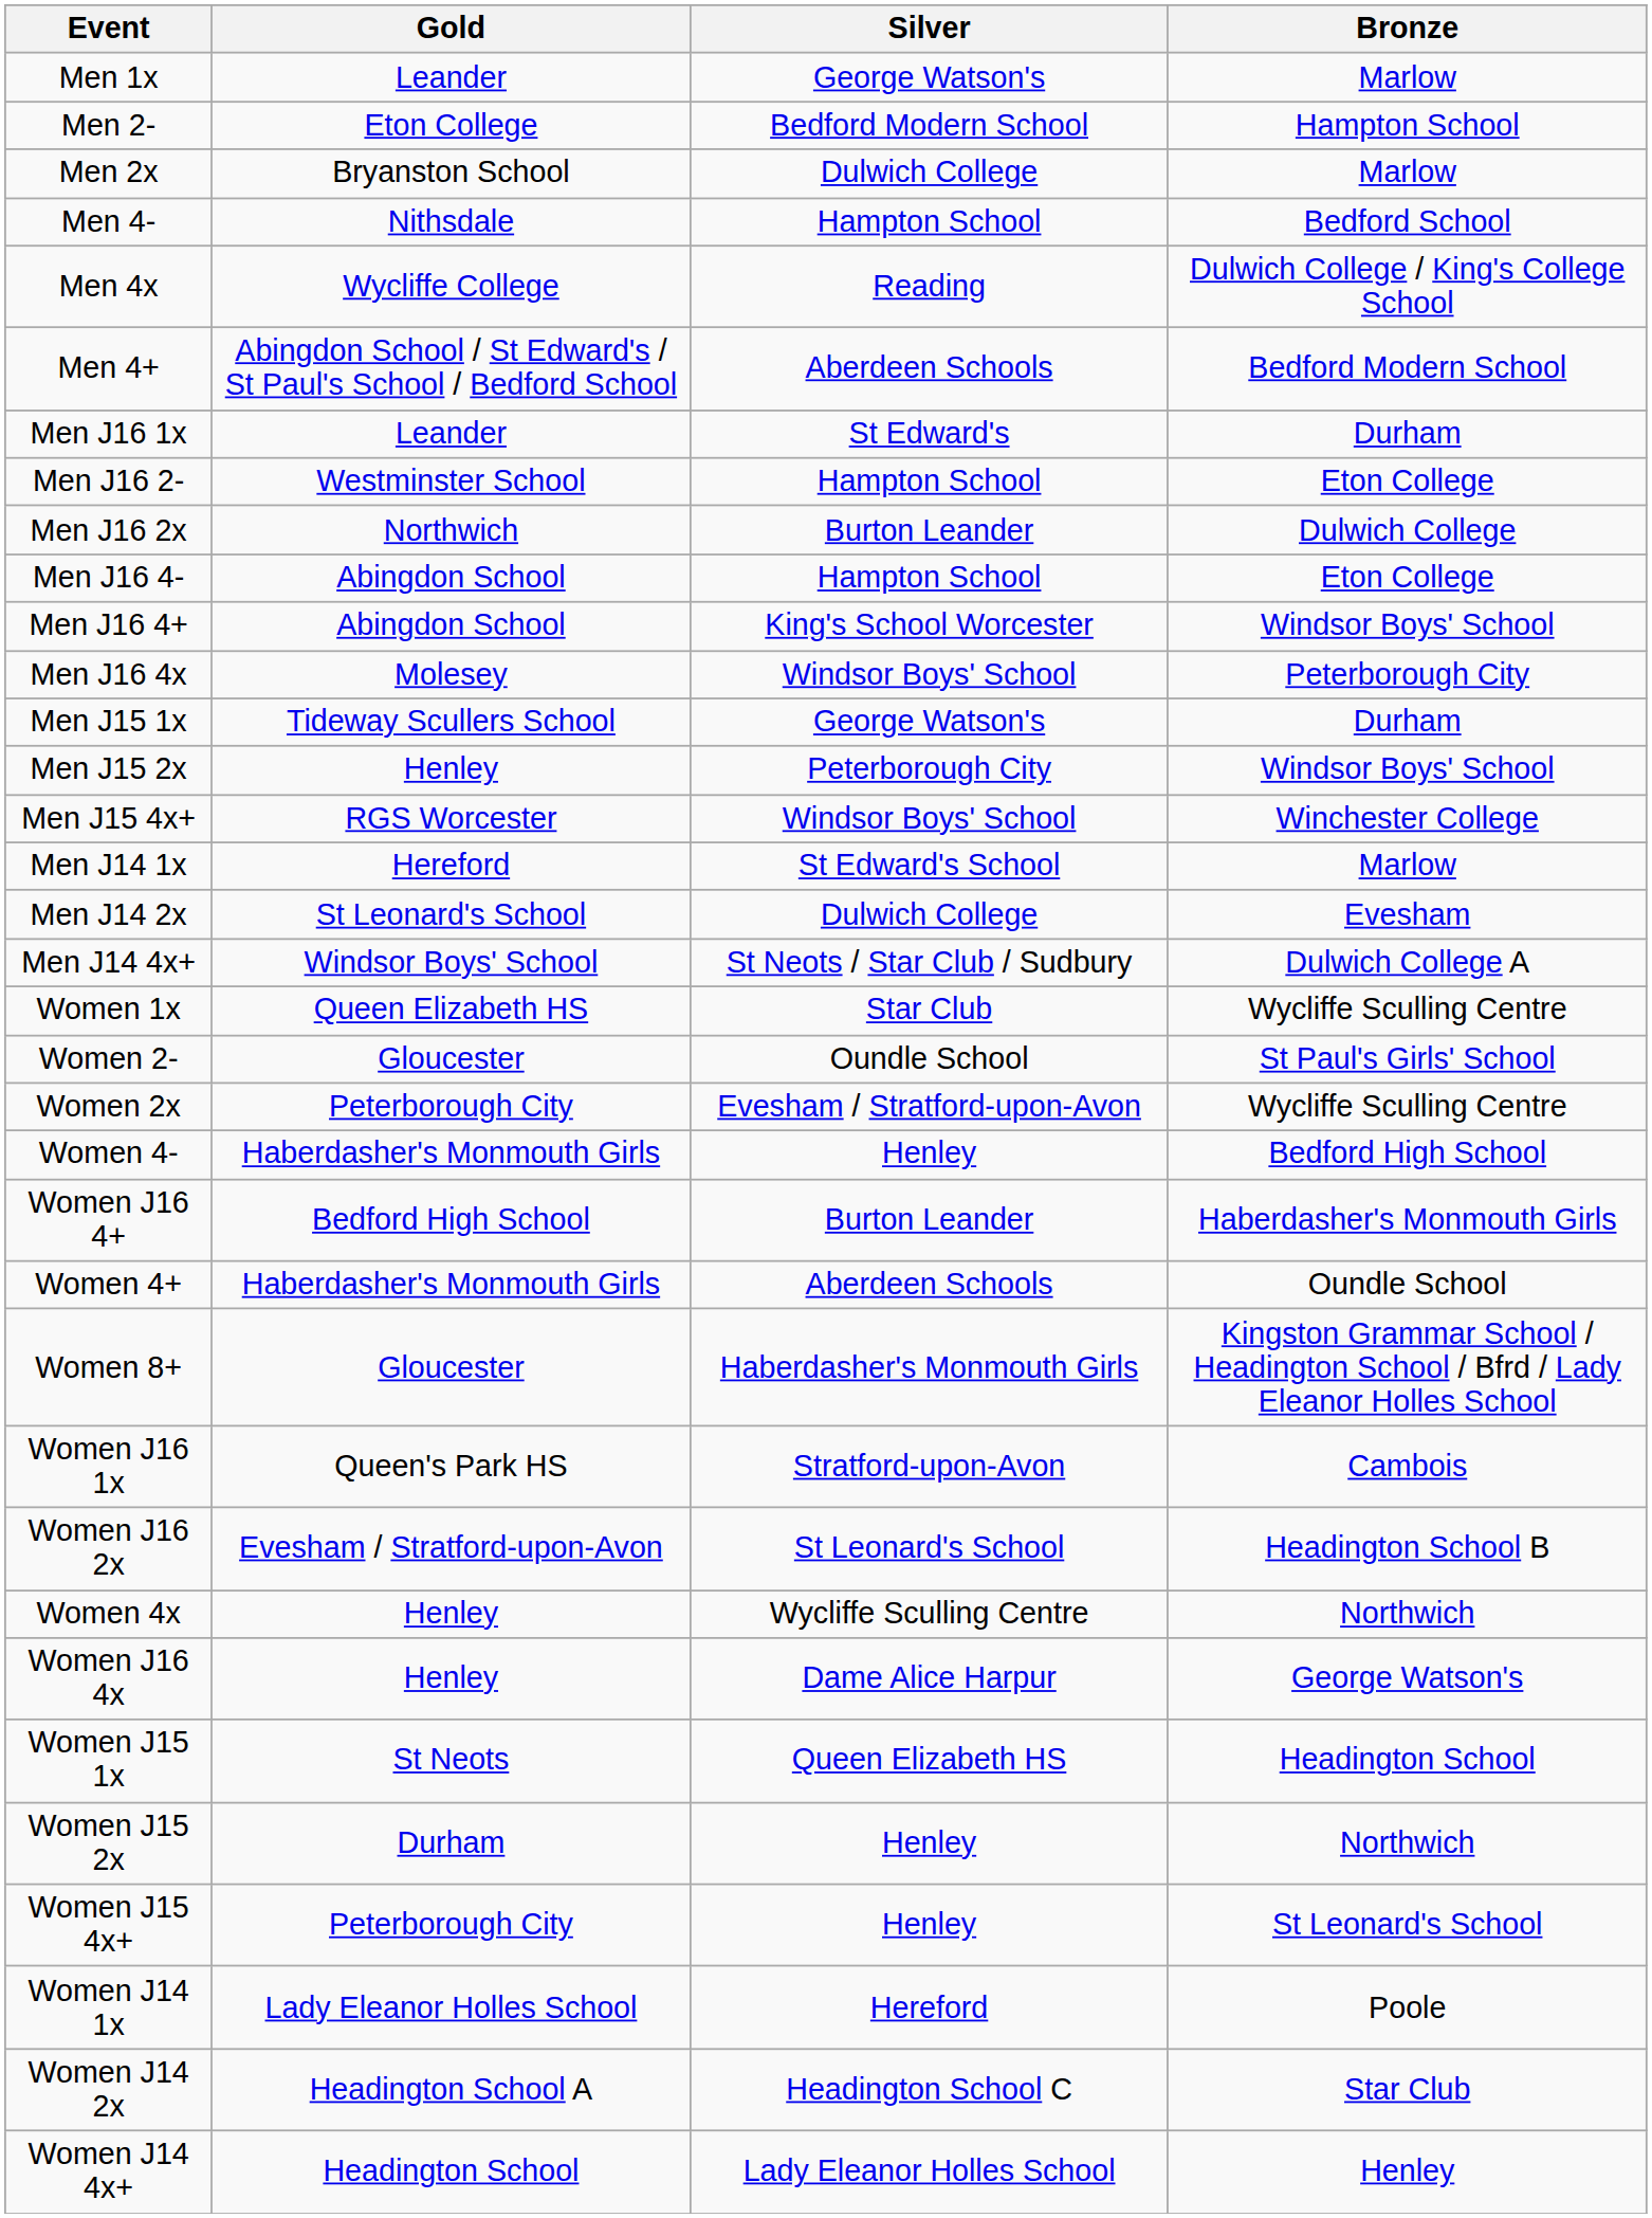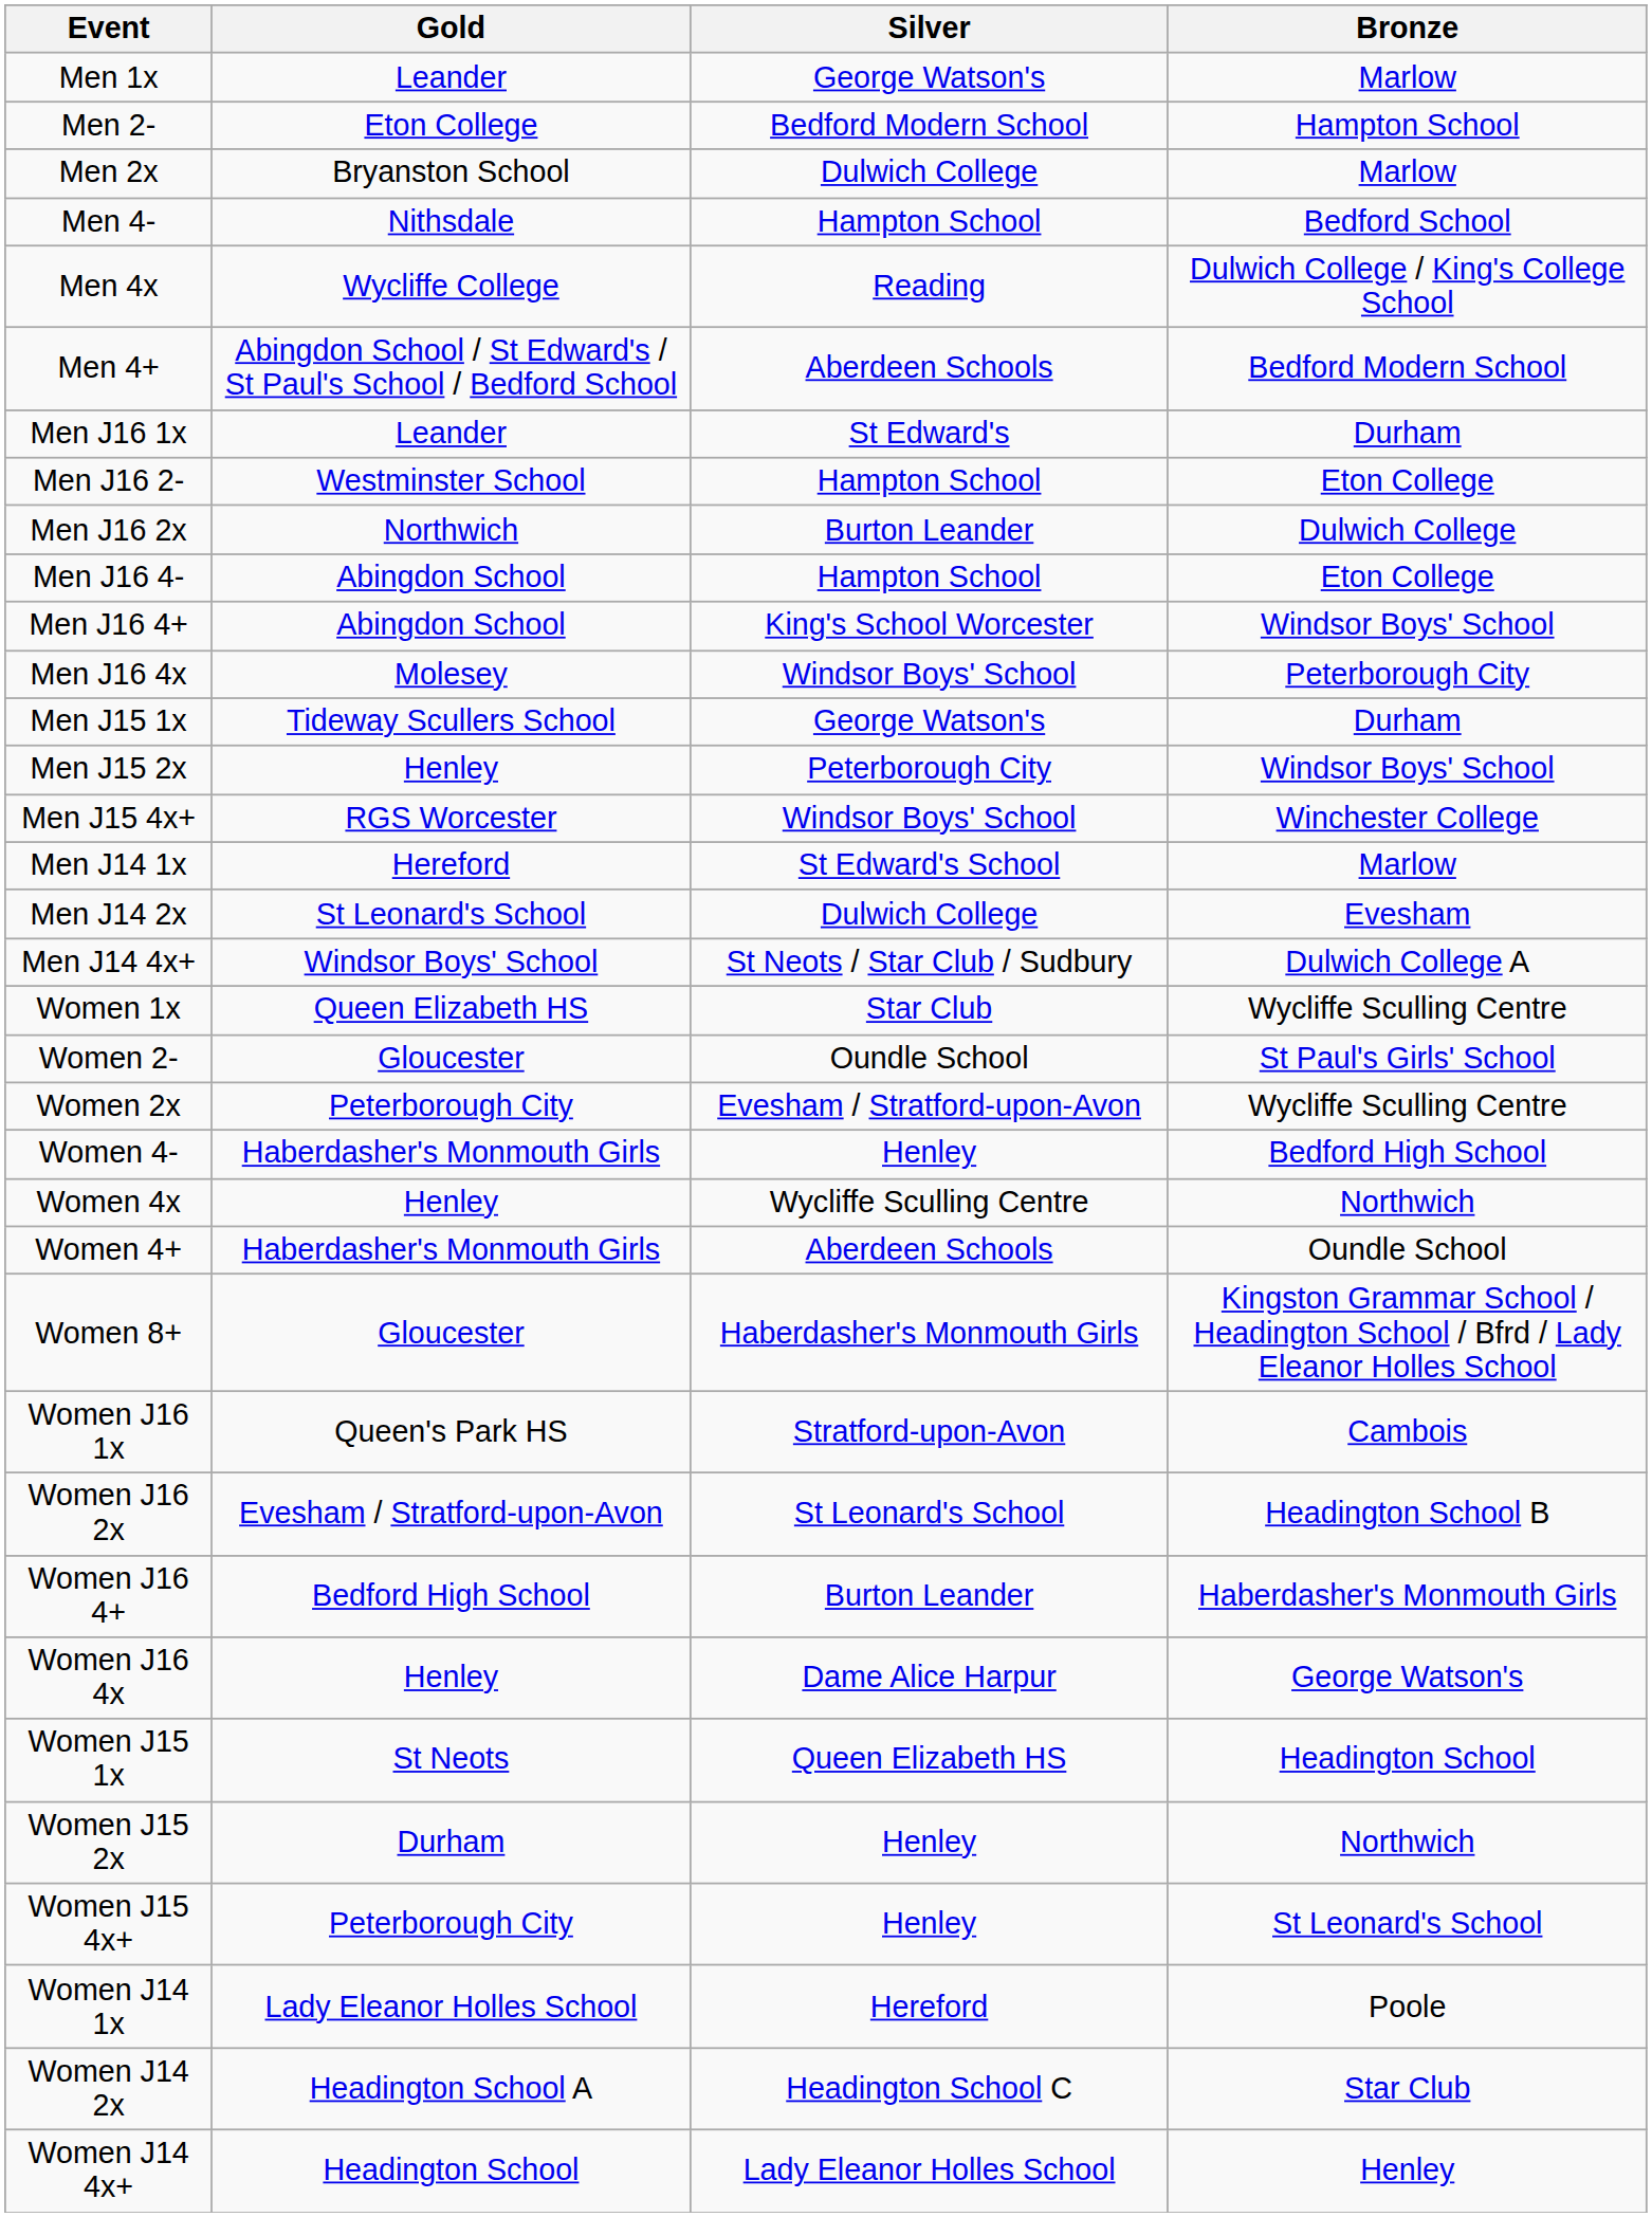rows swapped: Women 4x <-> Women J16 4+
